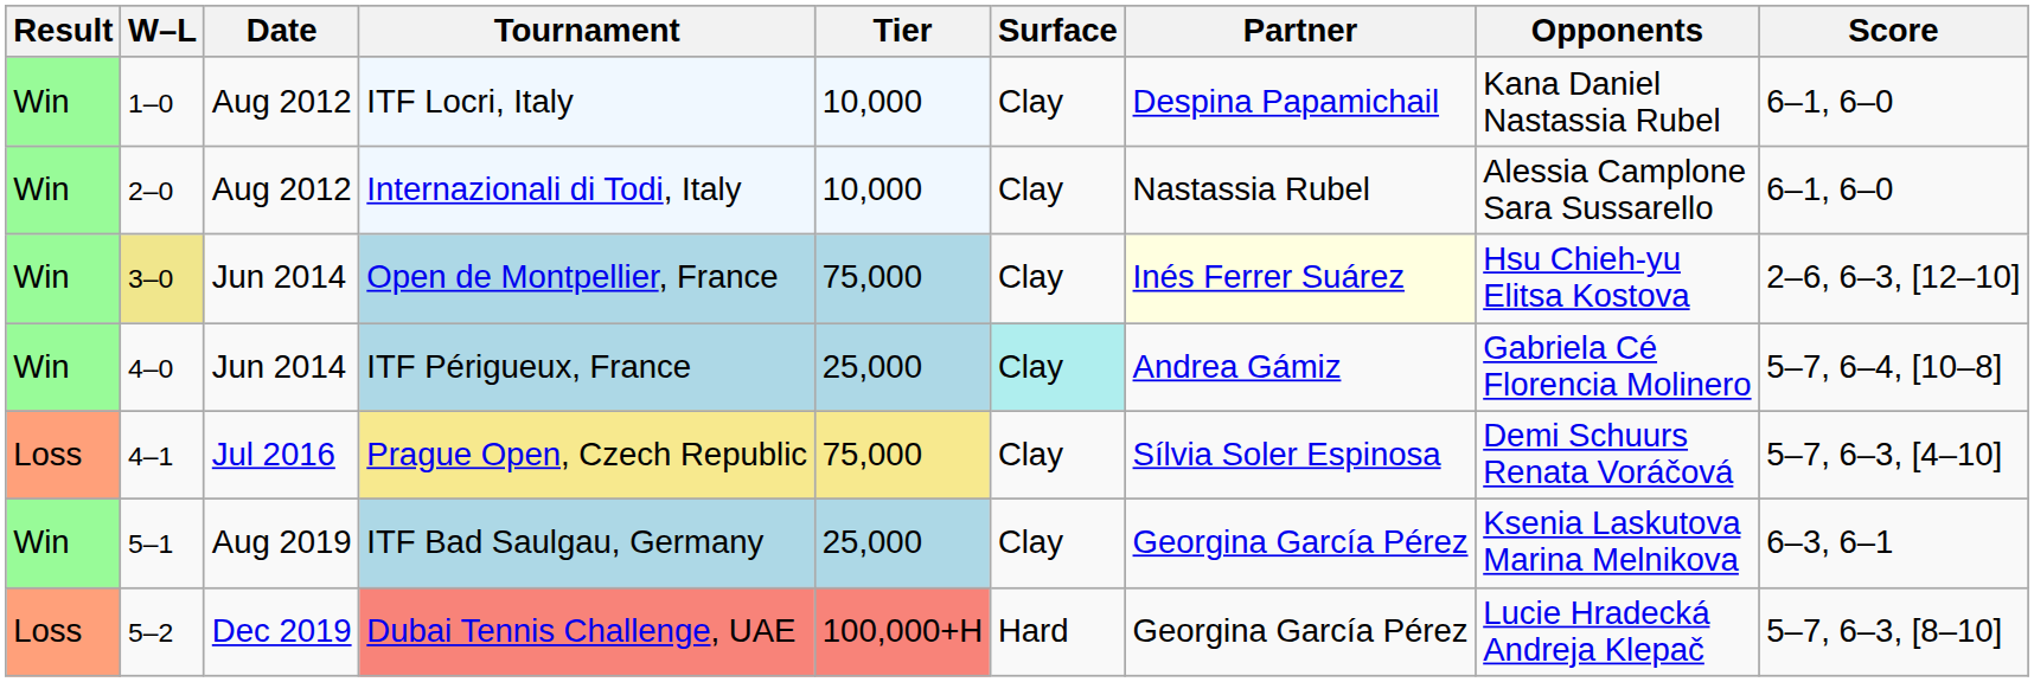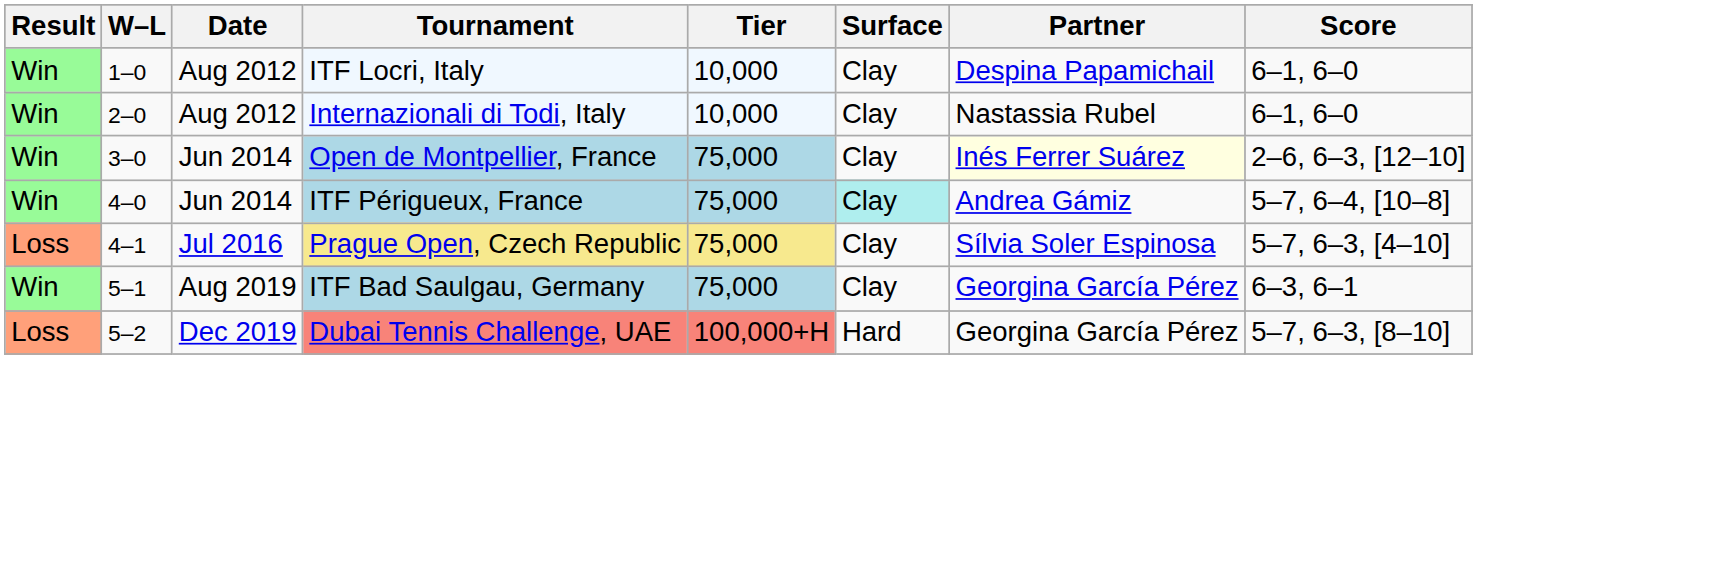- column: Opponents | Kana Daniel Nastassia Rubel | Alessia Camplone Sara Sussarello | Hsu Chieh-yu Elitsa Kostova | Gabriela Cé Florencia Molinero | Demi Schuurs Renata Voráčová | Ksenia Laskutova Marina Melnikova | Lucie Hradecká Andreja Klepač
Open de Montpellier, France | W–L: khaki background -> no background
ITF Périgueux, France | Tier: 25,000 -> 75,000
ITF Bad Saulgau, Germany | Tier: 25,000 -> 75,000
